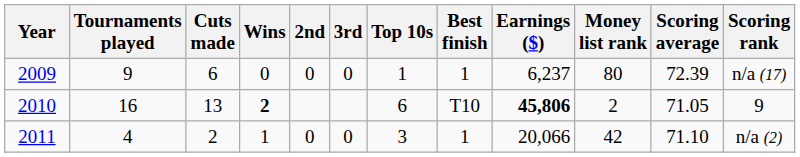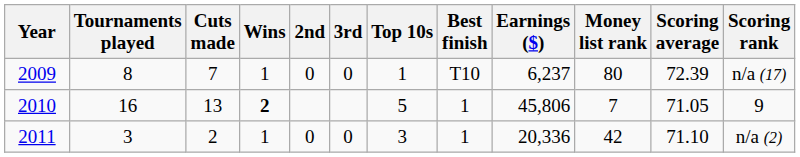2009 | Tournaments played: 9 -> 8
2009 | Cuts made: 6 -> 7
2009 | Wins: 0 -> 1
2009 | Best finish: 1 -> T10
2010 | Top 10s: 6 -> 5
2010 | Best finish: T10 -> 1
2010 | Earnings ($): bold -> normal
2010 | Money list rank: 2 -> 7
2011 | Tournaments played: 4 -> 3
2011 | Earnings ($): 20,066 -> 20,336
